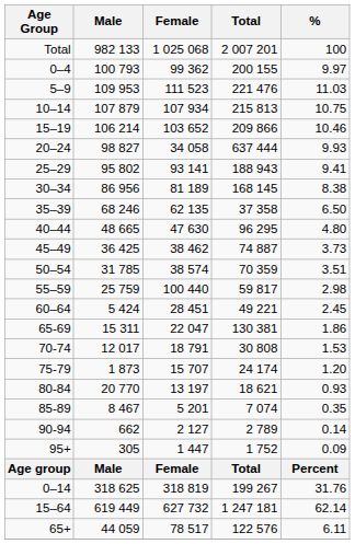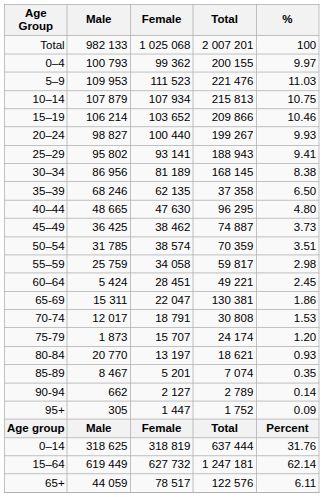20–24 | Female: 34 058 -> 100 440
20–24 | Total: 637 444 -> 199 267
55–59 | Female: 100 440 -> 34 058
0–14 | Total: 199 267 -> 637 444
